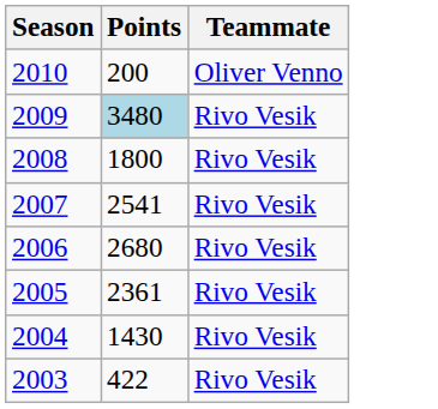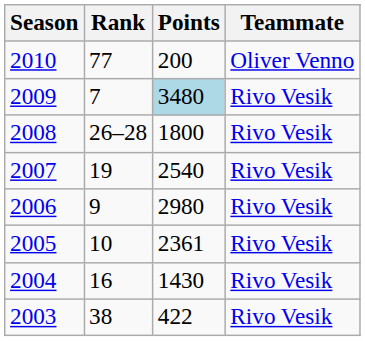+ column: Rank | 77 | 7 | 26–28 | 19 | 9 | 10 | 16 | 38
2007 | Points: 2541 -> 2540
2006 | Points: 2680 -> 2980
